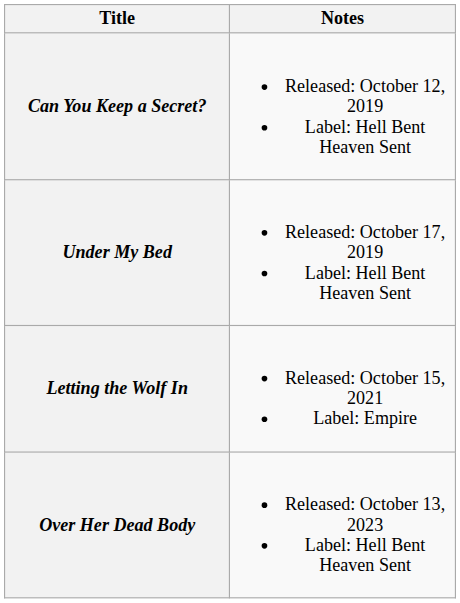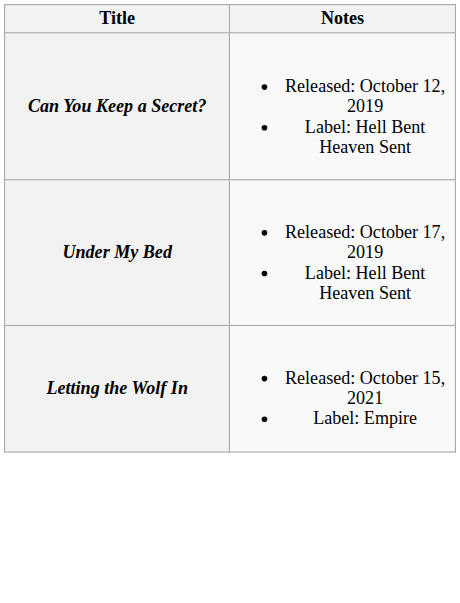- row: Over Her Dead Body | Released: October 13, 2023 Label: Hell Bent Heaven Sent
